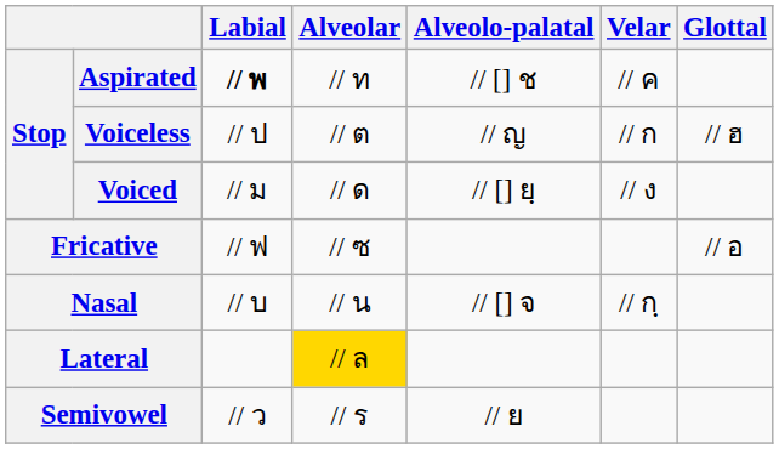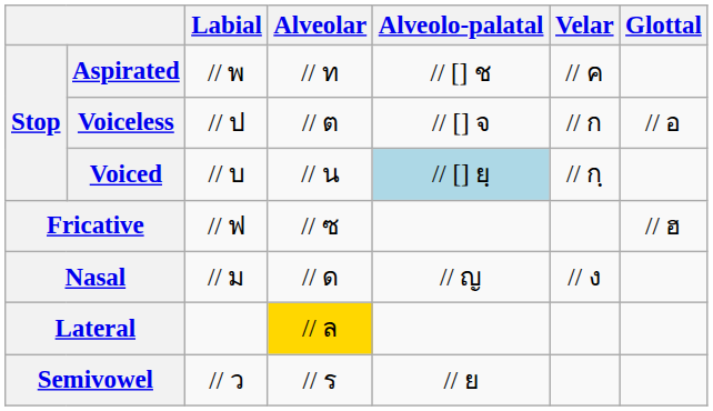Aspirated | Labial: bold -> normal
Voiceless | Alveolo-palatal: // ญ -> // [] จ
Voiceless | Glottal: // ฮ -> // อ
Voiced | Labial: // ม -> // บ
Voiced | Alveolar: // ด -> // น
Voiced | Alveolo-palatal: no background -> lightblue background
Voiced | Velar: // ง -> // กฺ
Fricative | Glottal: // อ -> // ฮ
Nasal | Labial: // บ -> // ม
Nasal | Alveolar: // น -> // ด
Nasal | Alveolo-palatal: // [] จ -> // ญ
Nasal | Velar: // กฺ -> // ง
